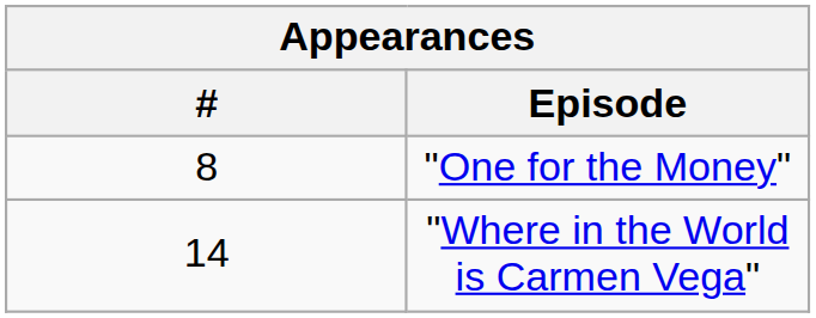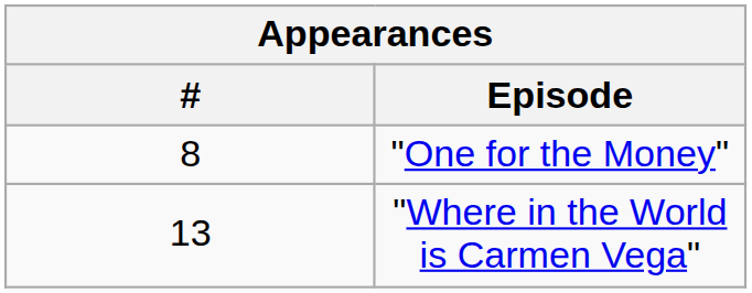"Where in the World is Carmen Vega" | #: 14 -> 13
